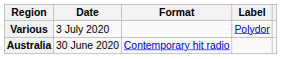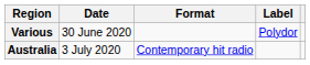Various | Date: 3 July 2020 -> 30 June 2020
Australia | Date: 30 June 2020 -> 3 July 2020
